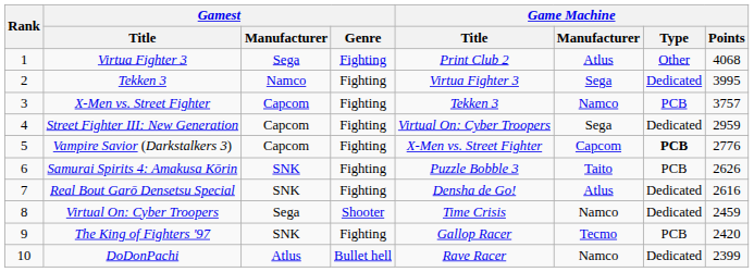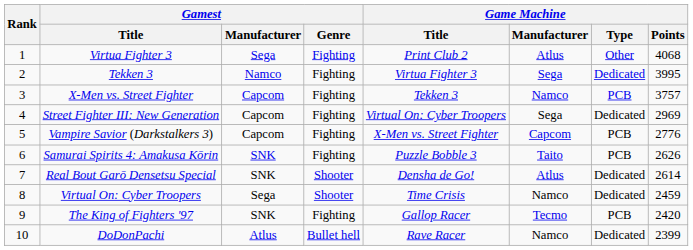Street Fighter III: New Generation | Game Machine / Points: 2959 -> 2969
Vampire Savior (Darkstalkers 3) | Game Machine / Type: bold -> normal
Real Bout Garō Densetsu Special | Gamest / Genre: Fighting -> Shooter
Real Bout Garō Densetsu Special | Game Machine / Points: 2616 -> 2614
